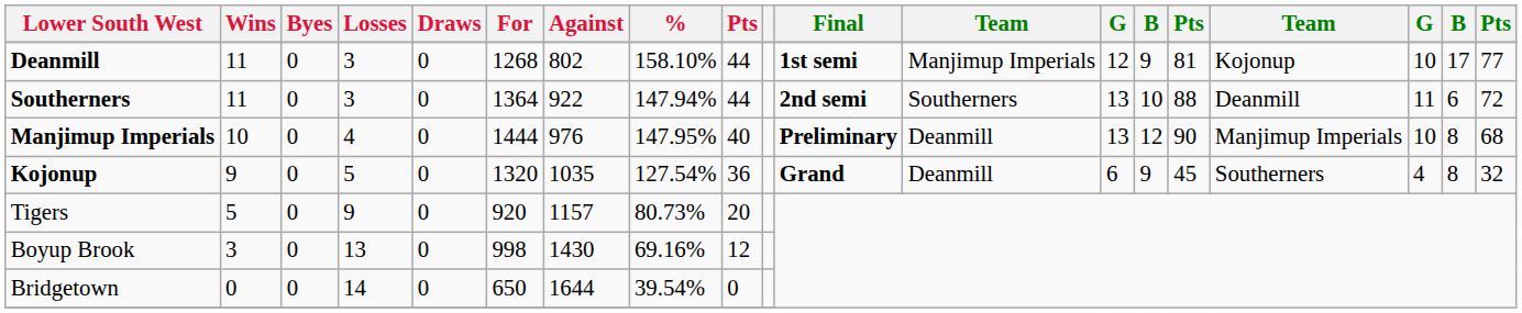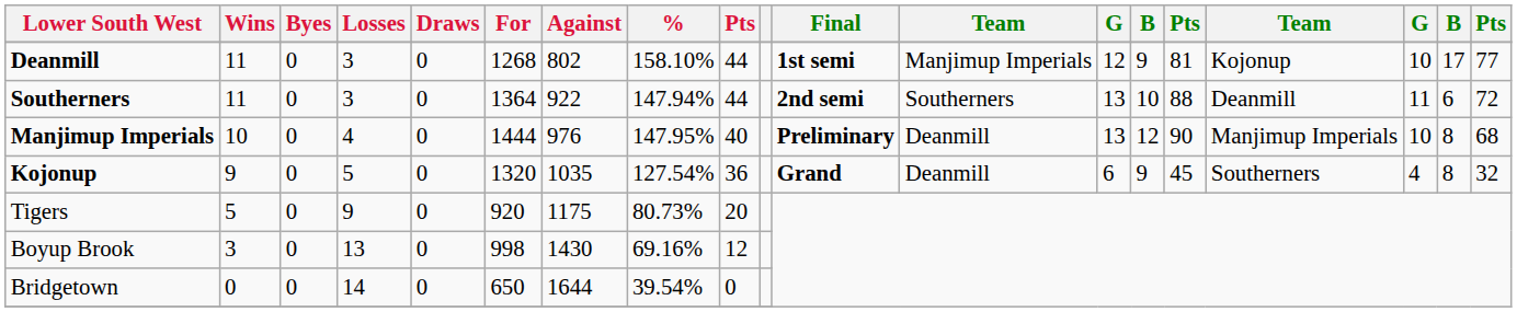Tigers | Against: 1157 -> 1175
